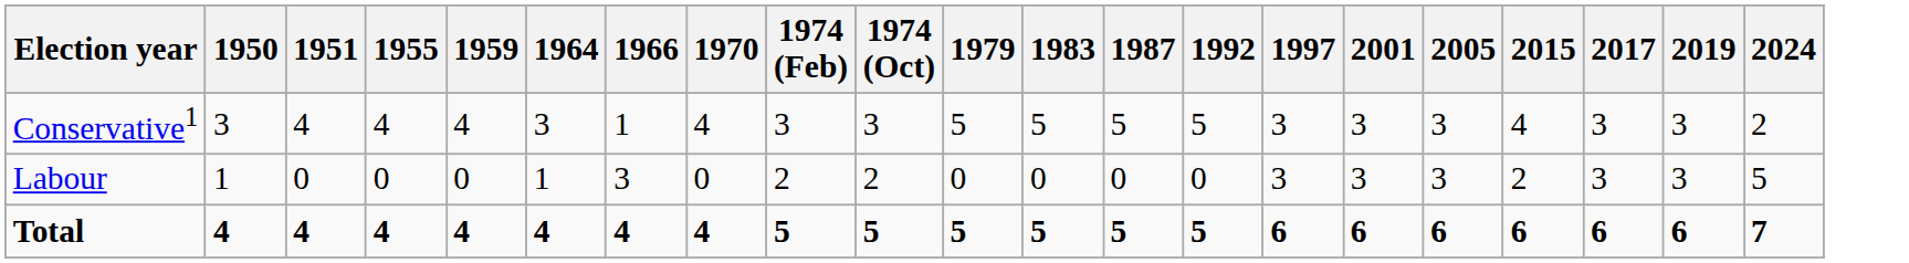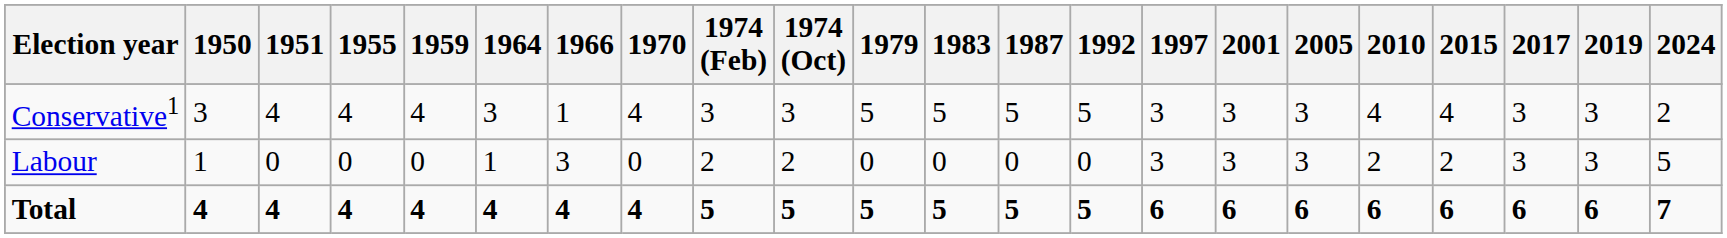+ column: 2010 | 4 | 2 | 6
